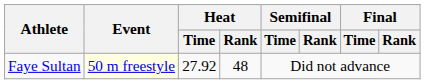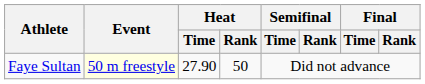Faye Sultan | Heat / Time: 27.92 -> 27.90
Faye Sultan | Heat / Rank: 48 -> 50
